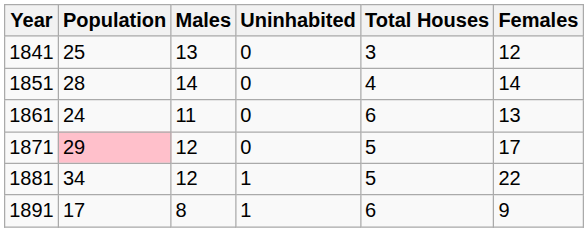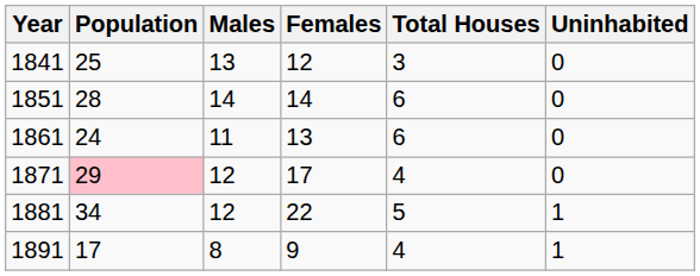columns swapped: Females <-> Uninhabited
1851 | Total Houses: 4 -> 6
1871 | Total Houses: 5 -> 4
1891 | Total Houses: 6 -> 4
